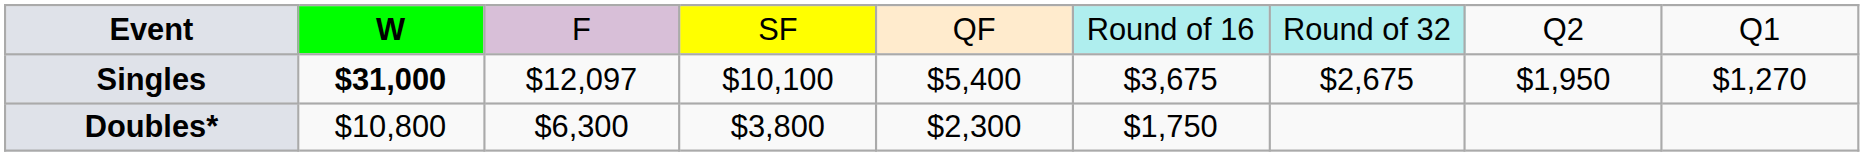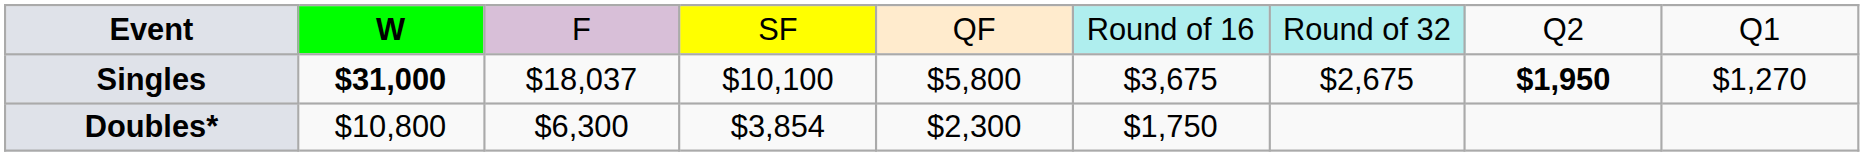Singles | column 3: $12,097 -> $18,037
Singles | column 5: $5,400 -> $5,800
Singles | column 8: normal -> bold
Doubles* | column 4: $3,800 -> $3,854
